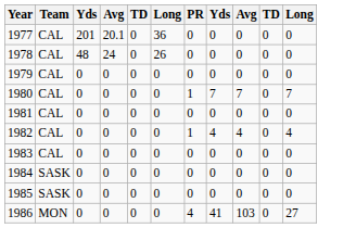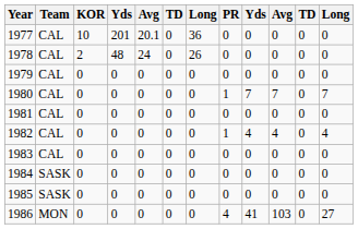+ column: KOR | 10 | 2 | 0 | 0 | 0 | 0 | 0 | 0 | 0 | 0
